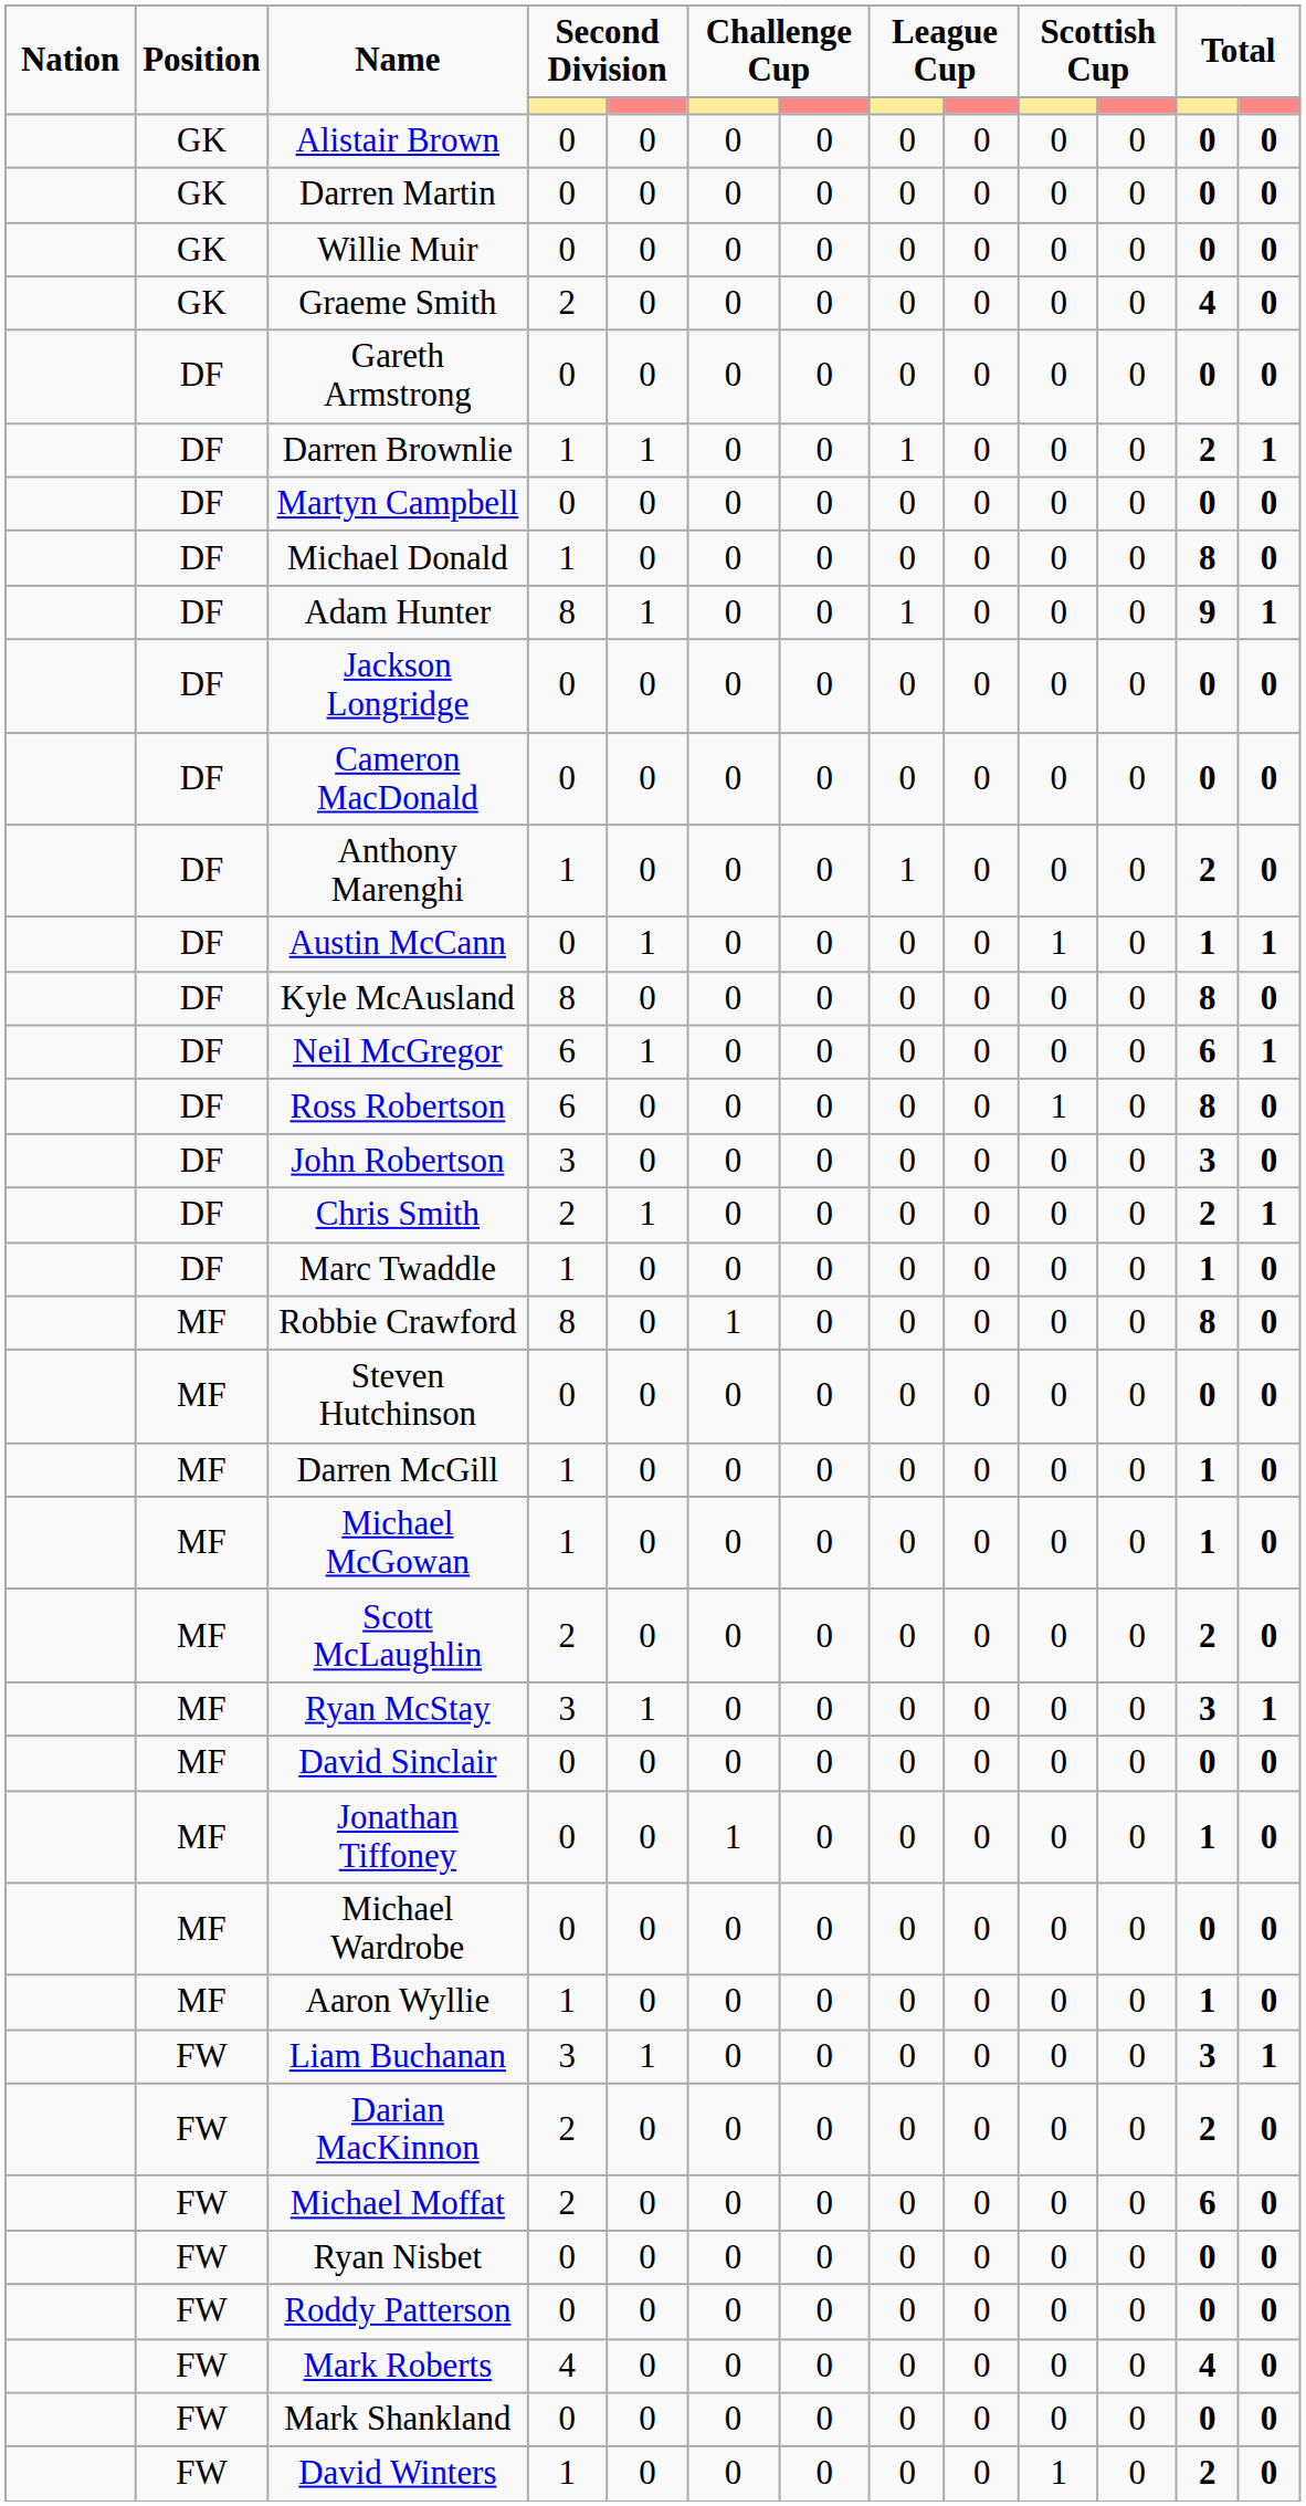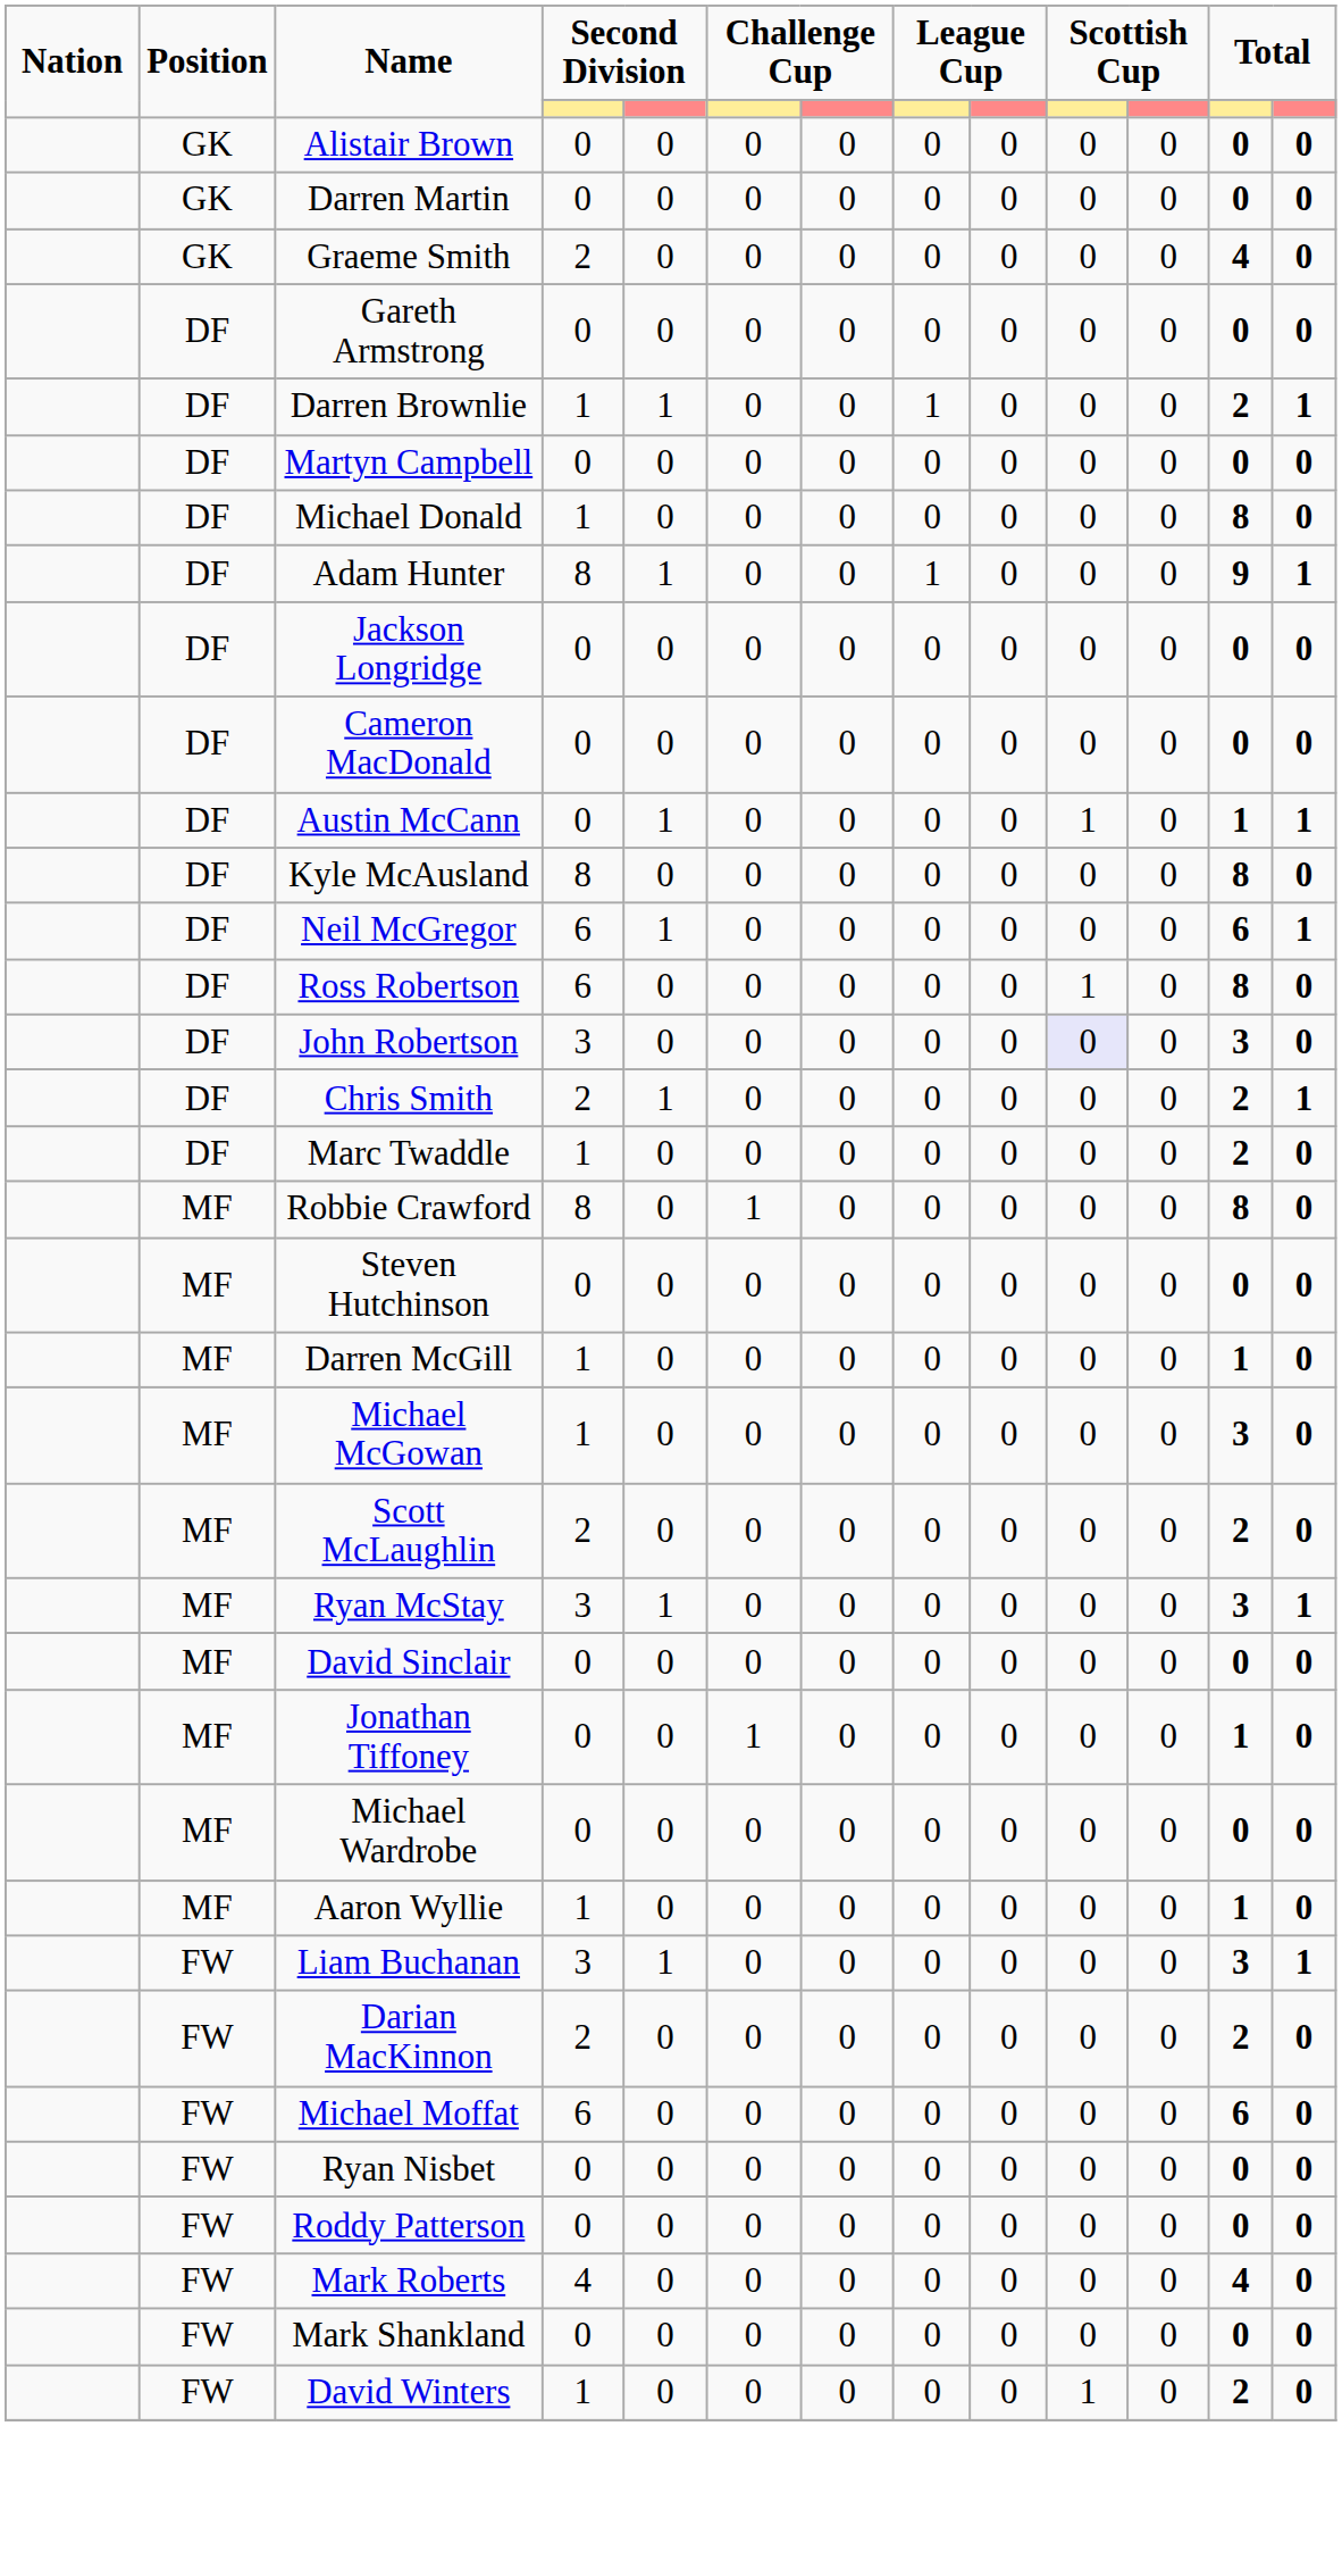- row: GK | Willie Muir | 0 | 0 | 0 | 0 | 0 | 0 | 0 | 0 | 0 | 0
- row: DF | Anthony Marenghi | 1 | 0 | 0 | 0 | 1 | 0 | 0 | 0 | 2 | 0
John Robertson | column 10: no background -> lavender background
Marc Twaddle | column 12: 1 -> 2
Michael McGowan | column 12: 1 -> 3
Michael Moffat | column 4: 2 -> 6
